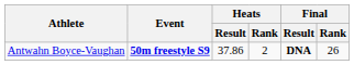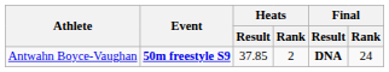Antwahn Boyce-Vaughan | Heats / Result: 37.86 -> 37.85
Antwahn Boyce-Vaughan | Final / Rank: 26 -> 24
